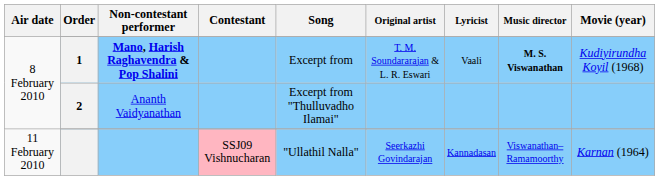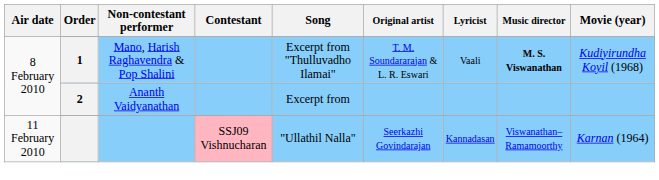1 | Non-contestant performer: bold -> normal
1 | Song: Excerpt from -> Excerpt from "Thulluvadho Ilamai"
2 | Song: Excerpt from "Thulluvadho Ilamai" -> Excerpt from
